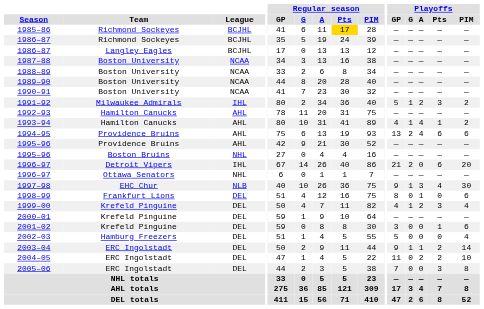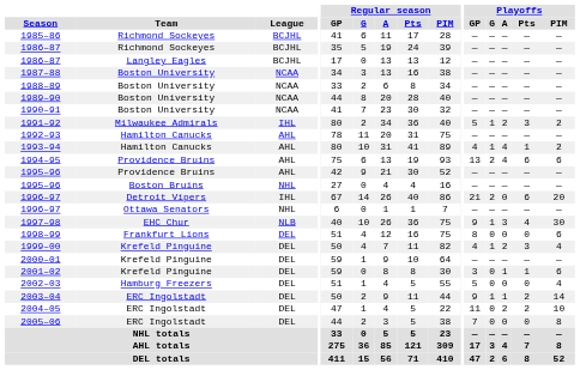1985–86 | Regular season / Pts: gold background -> no background
1998–99 | Playoffs / A: 1 -> 0
2001–02 | Playoffs / A: 0 -> 1
2005–06 | Playoffs / Pts: 3 -> 0
